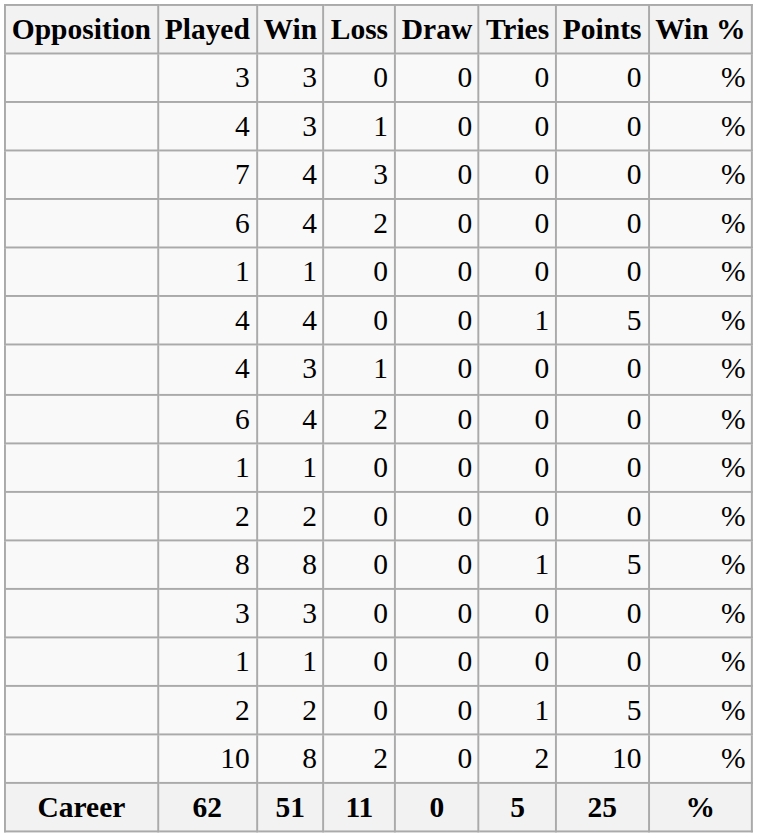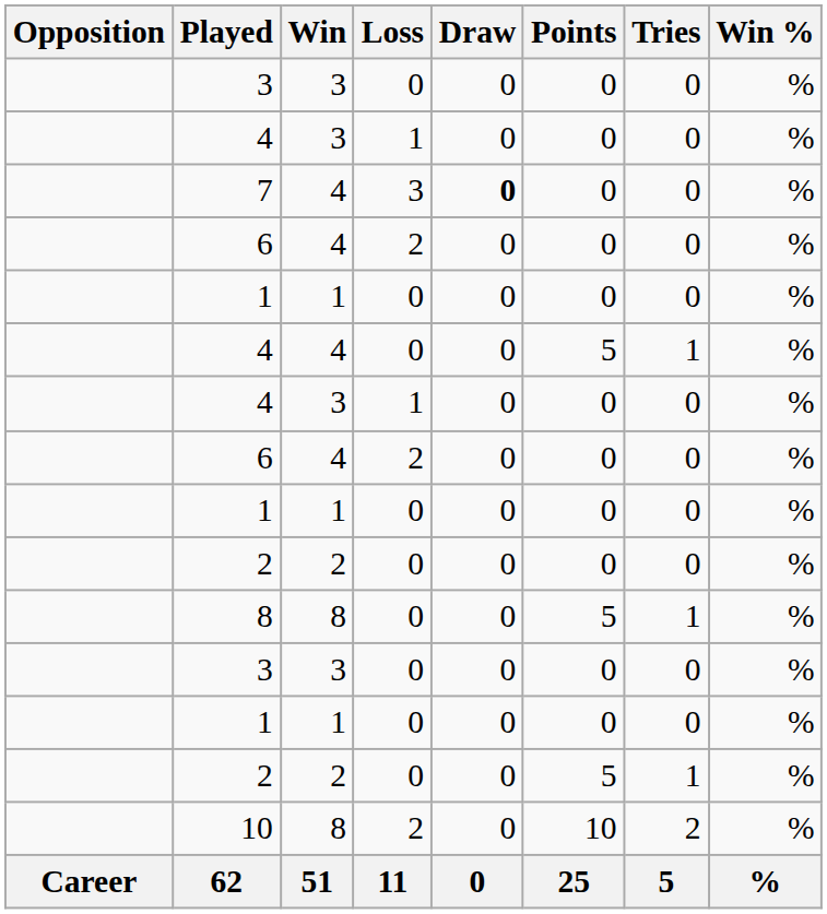columns swapped: Tries <-> Points
7 | Draw: normal -> bold
